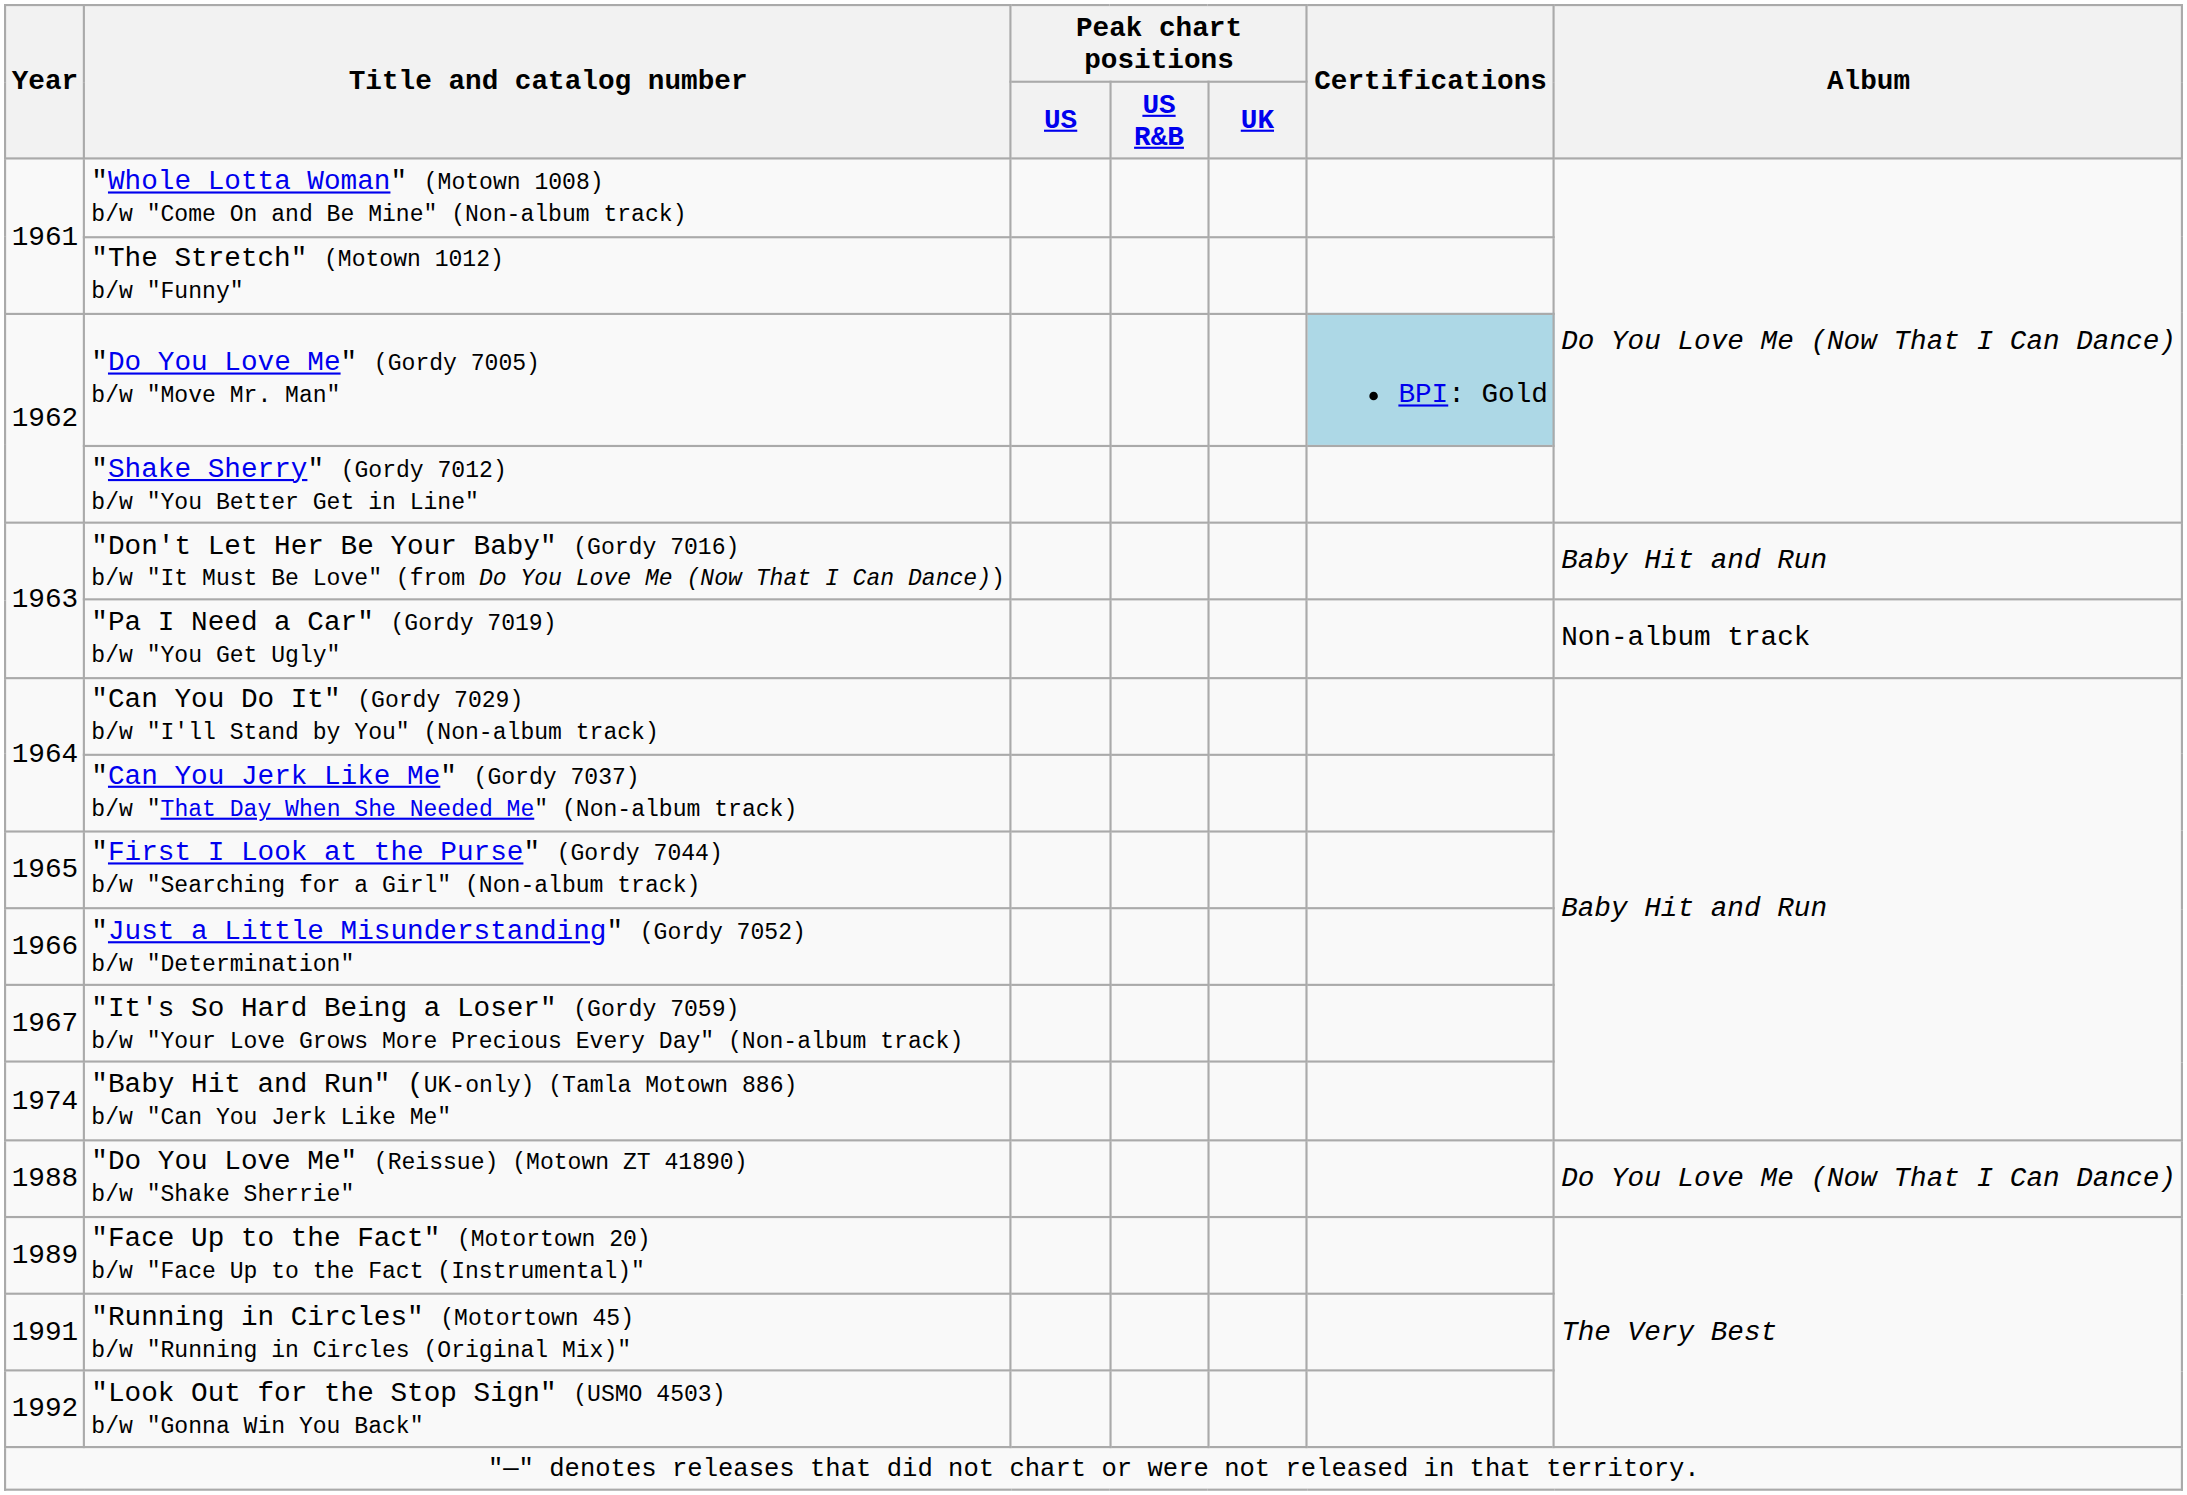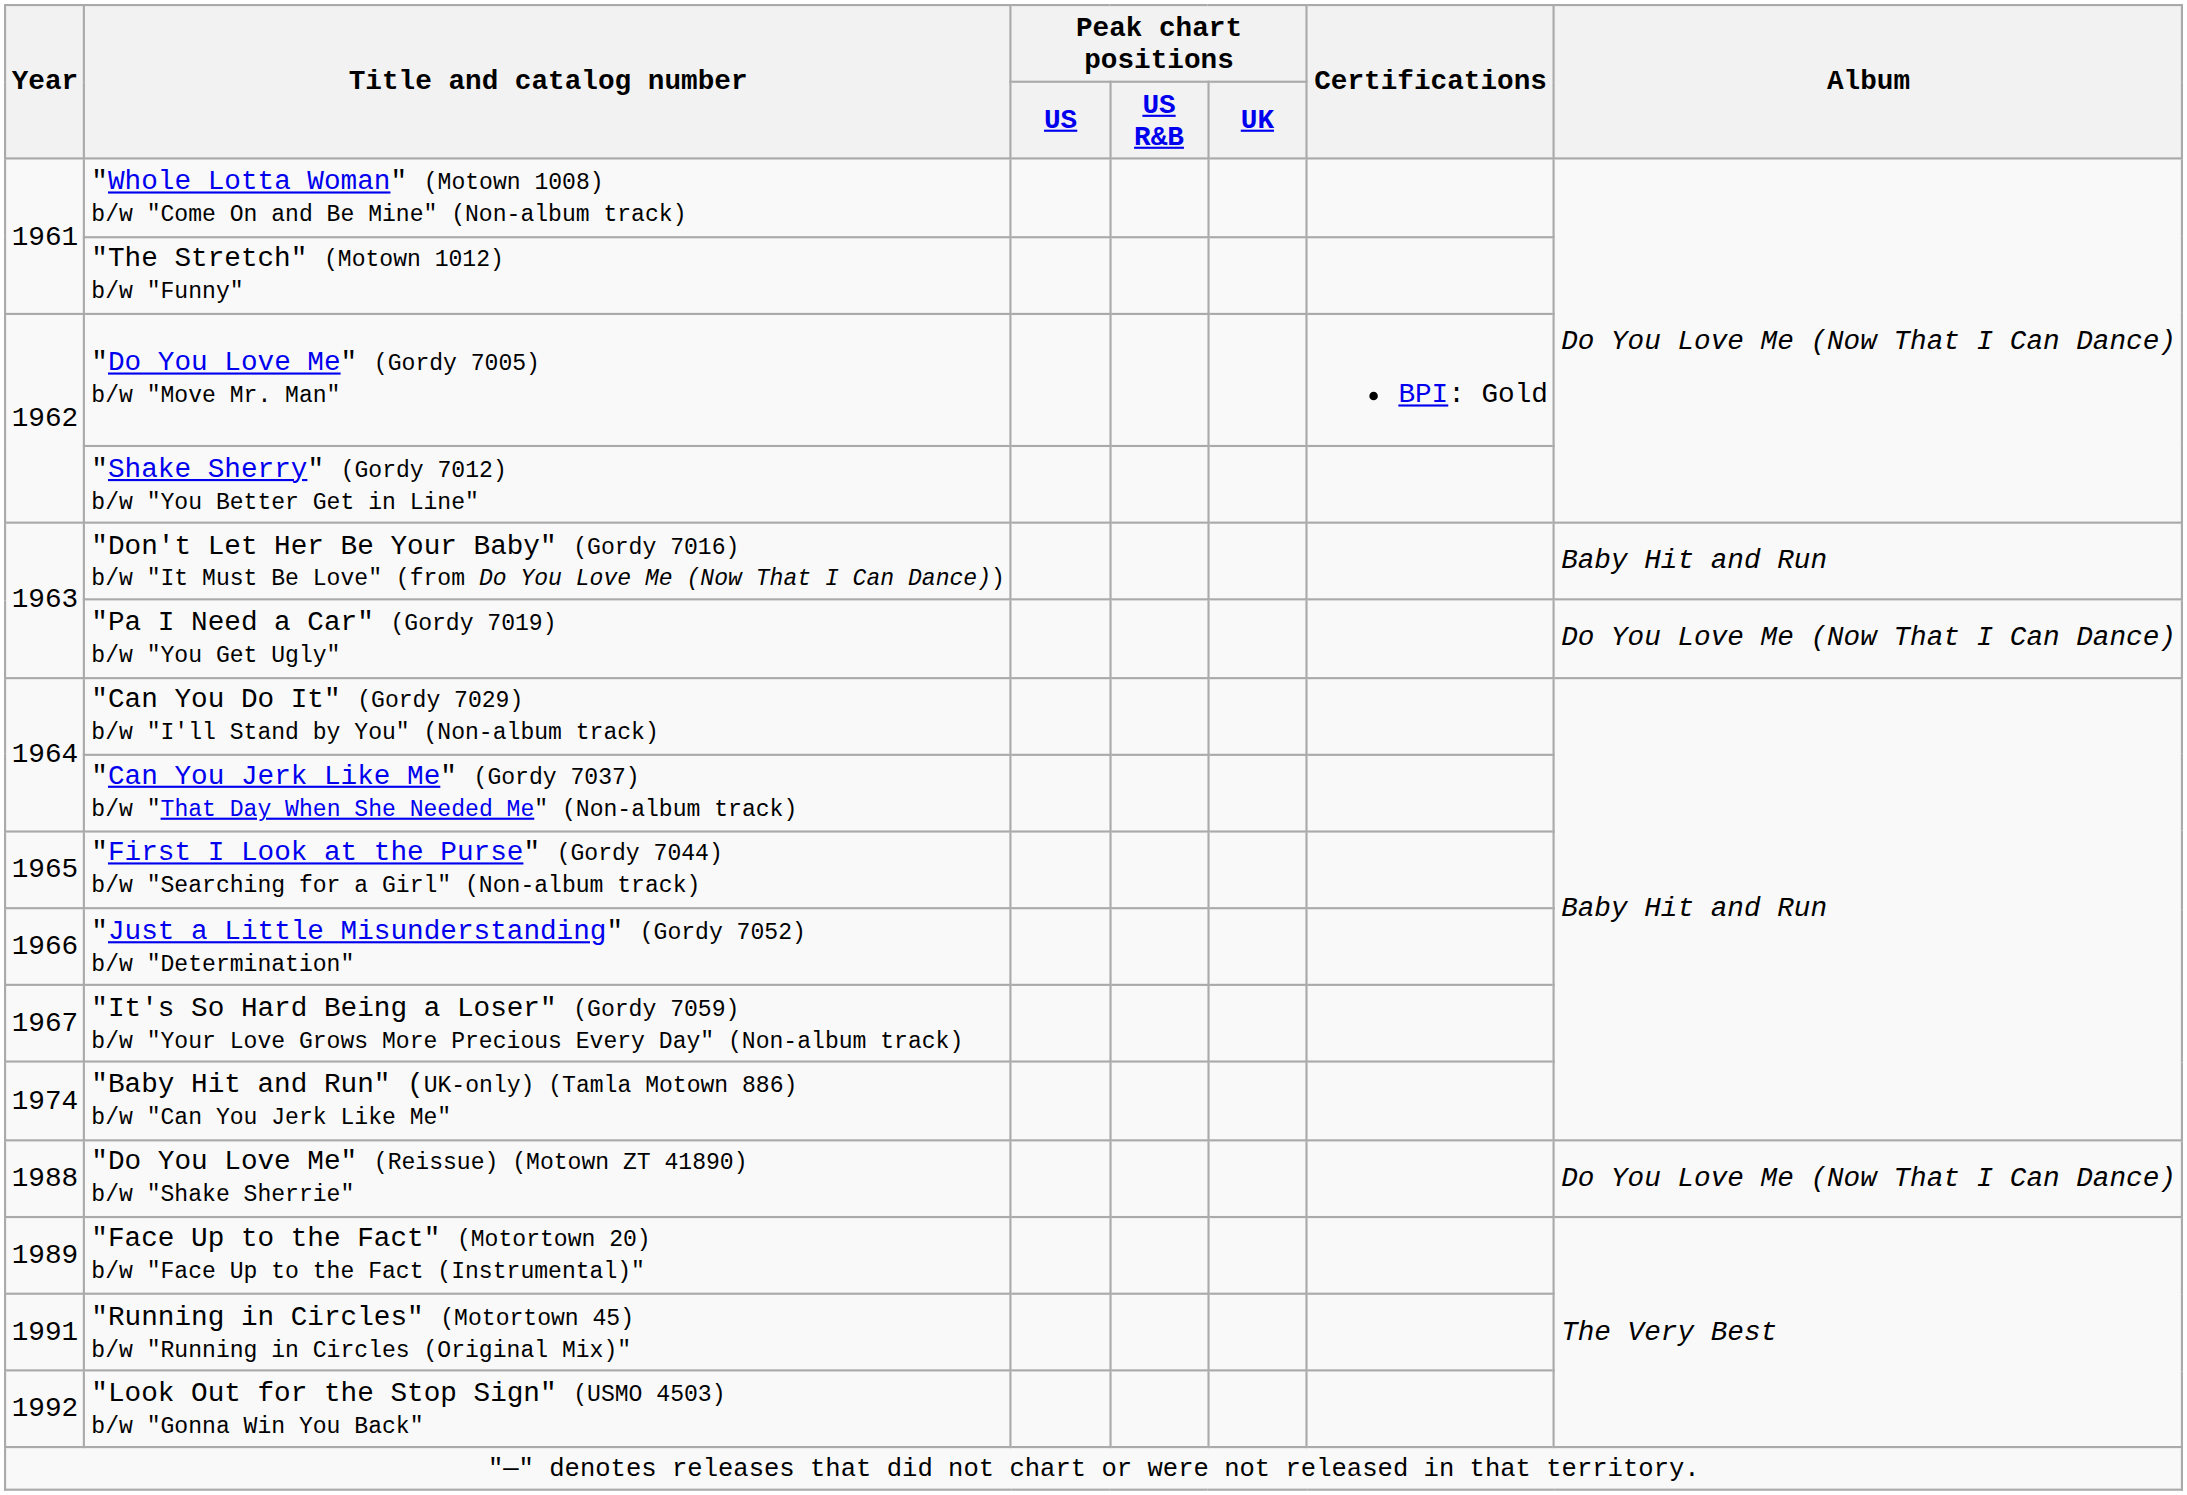"Do You Love Me" (Gordy 7005) b/w "Move Mr. Man" | Certifications: lightblue background -> no background
"Pa I Need a Car" (Gordy 7019) b/w "You Get Ugly" | Album: Non-album track -> Do You Love Me (Now That I Can Dance)
